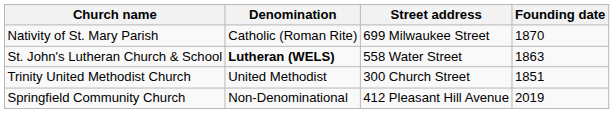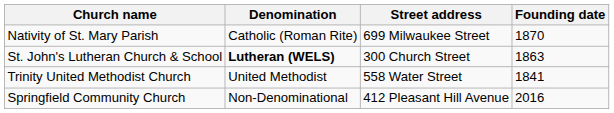St. John's Lutheran Church & School | Street address: 558 Water Street -> 300 Church Street
Trinity United Methodist Church | Street address: 300 Church Street -> 558 Water Street
Trinity United Methodist Church | Founding date: 1851 -> 1841
Springfield Community Church | Founding date: 2019 -> 2016
